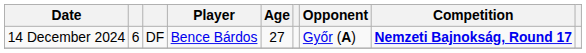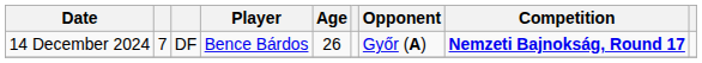14 December 2024 | column 2: 6 -> 7
14 December 2024 | Age: 27 -> 26
